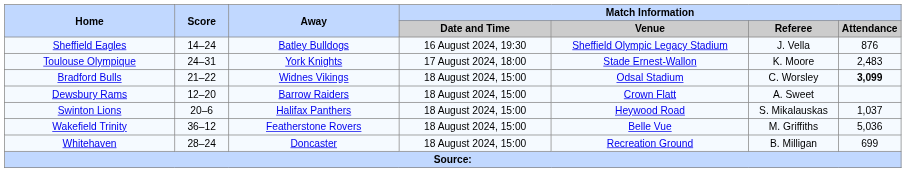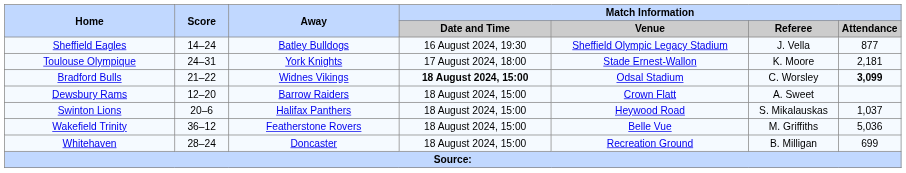Sheffield Eagles | Match Information / Attendance: 876 -> 877
Toulouse Olympique | Match Information / Attendance: 2,483 -> 2,181
Bradford Bulls | Match Information / Date and Time: normal -> bold
